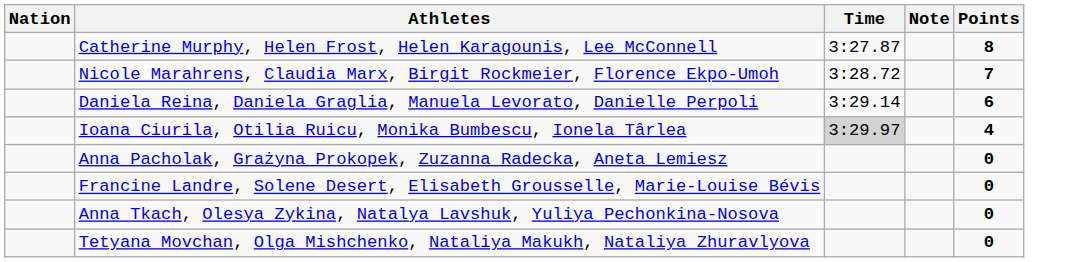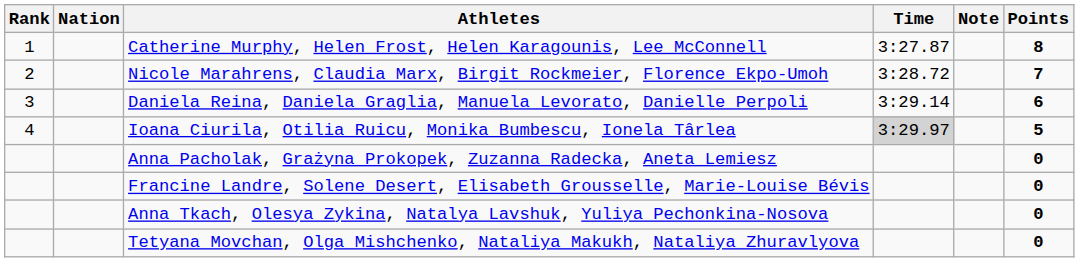+ column: Rank | 1 | 2 | 3 | 4
Ioana Ciurila, Otilia Ruicu, Monika Bumbescu, Ionela Târlea | Points: 4 -> 5
